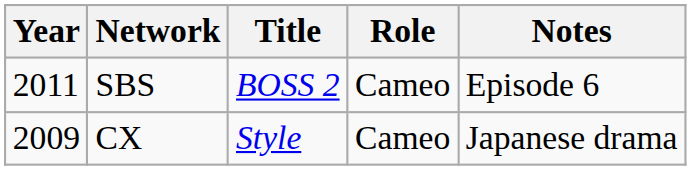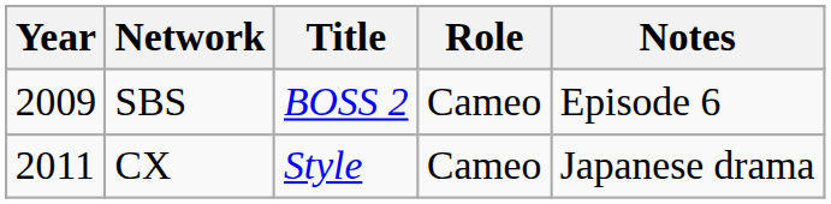SBS | Year: 2011 -> 2009
CX | Year: 2009 -> 2011
